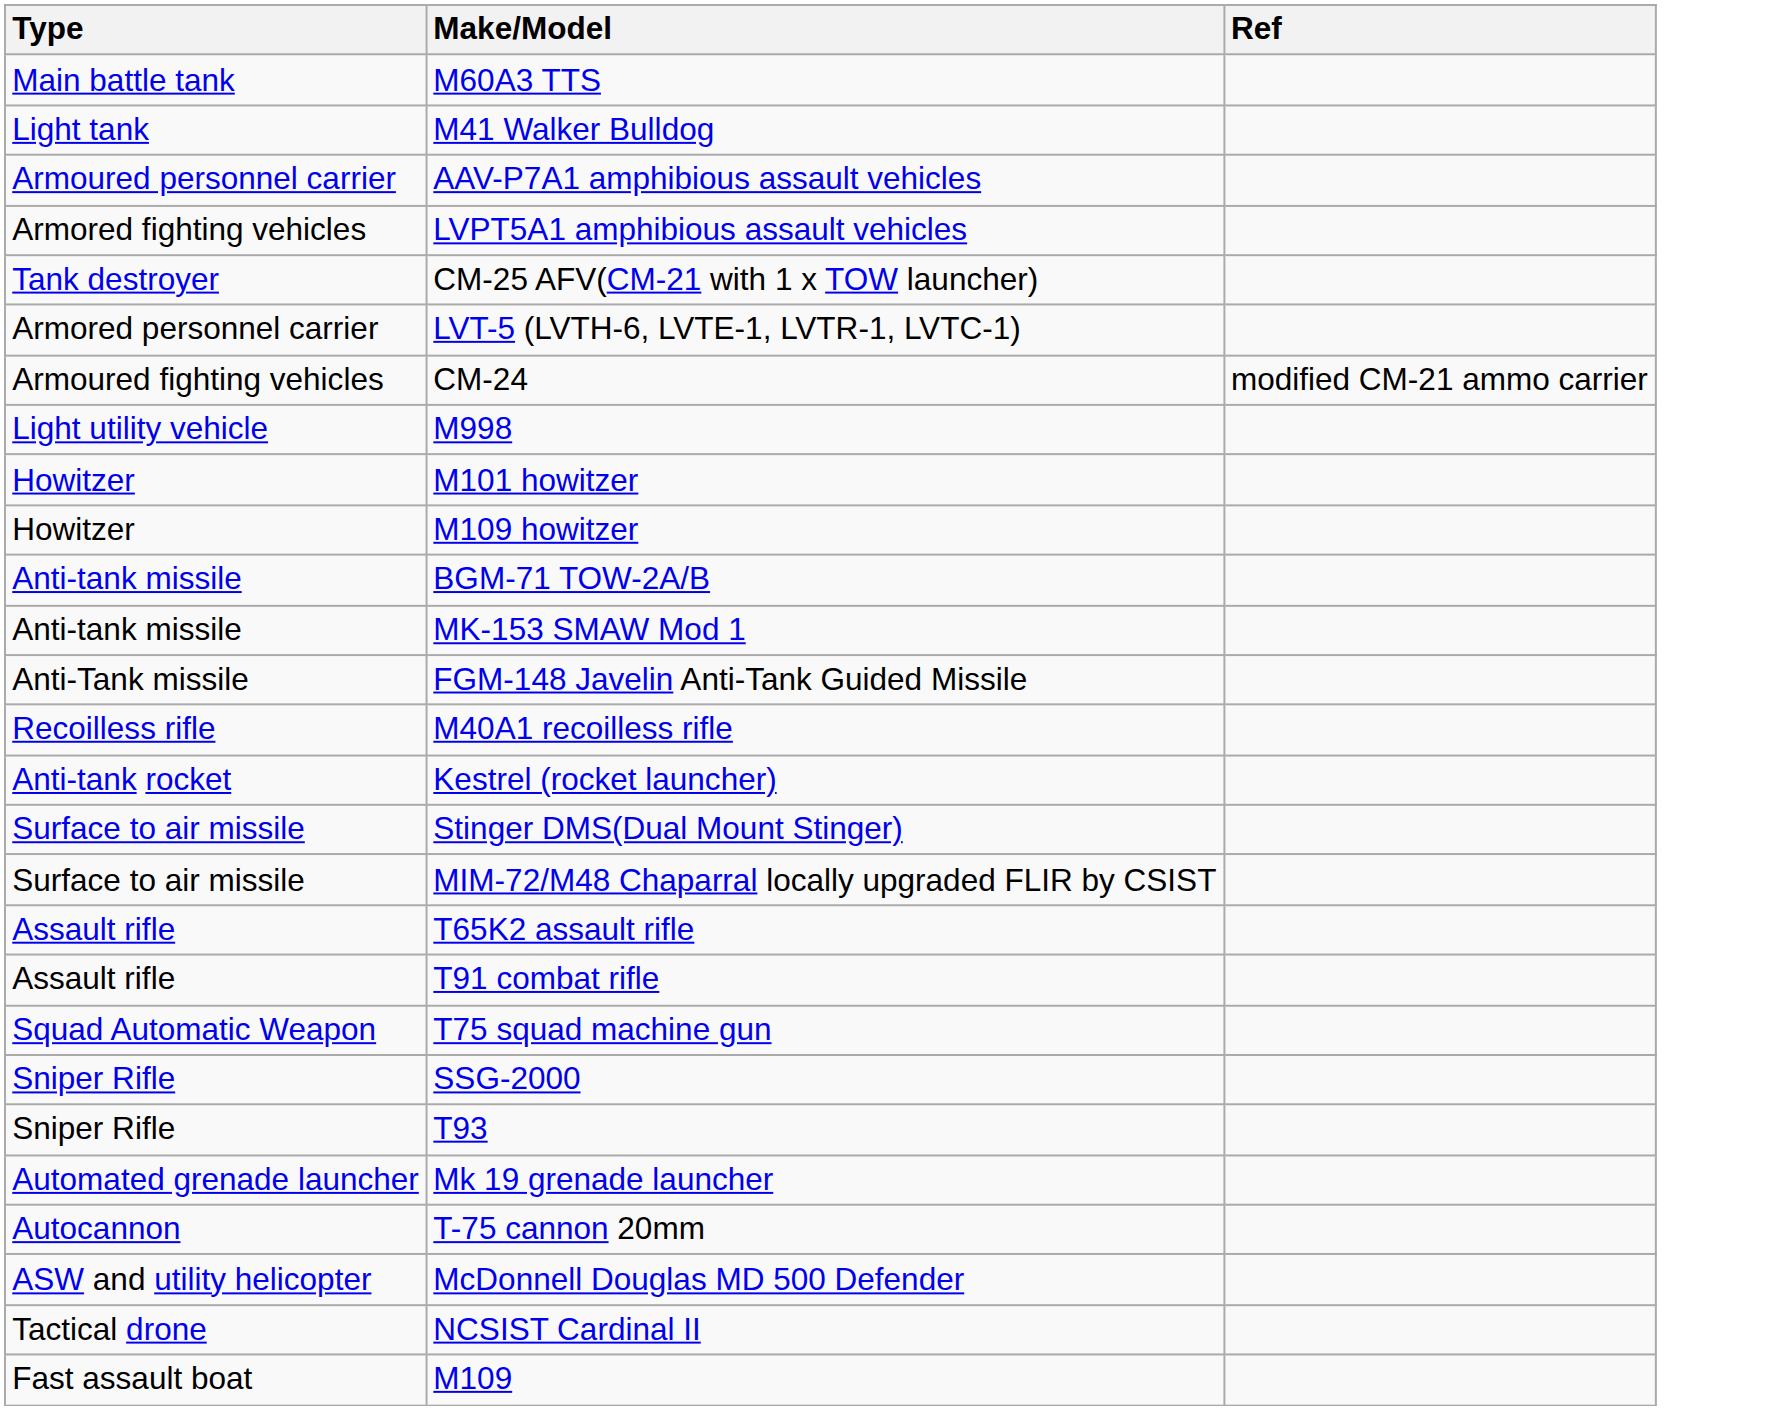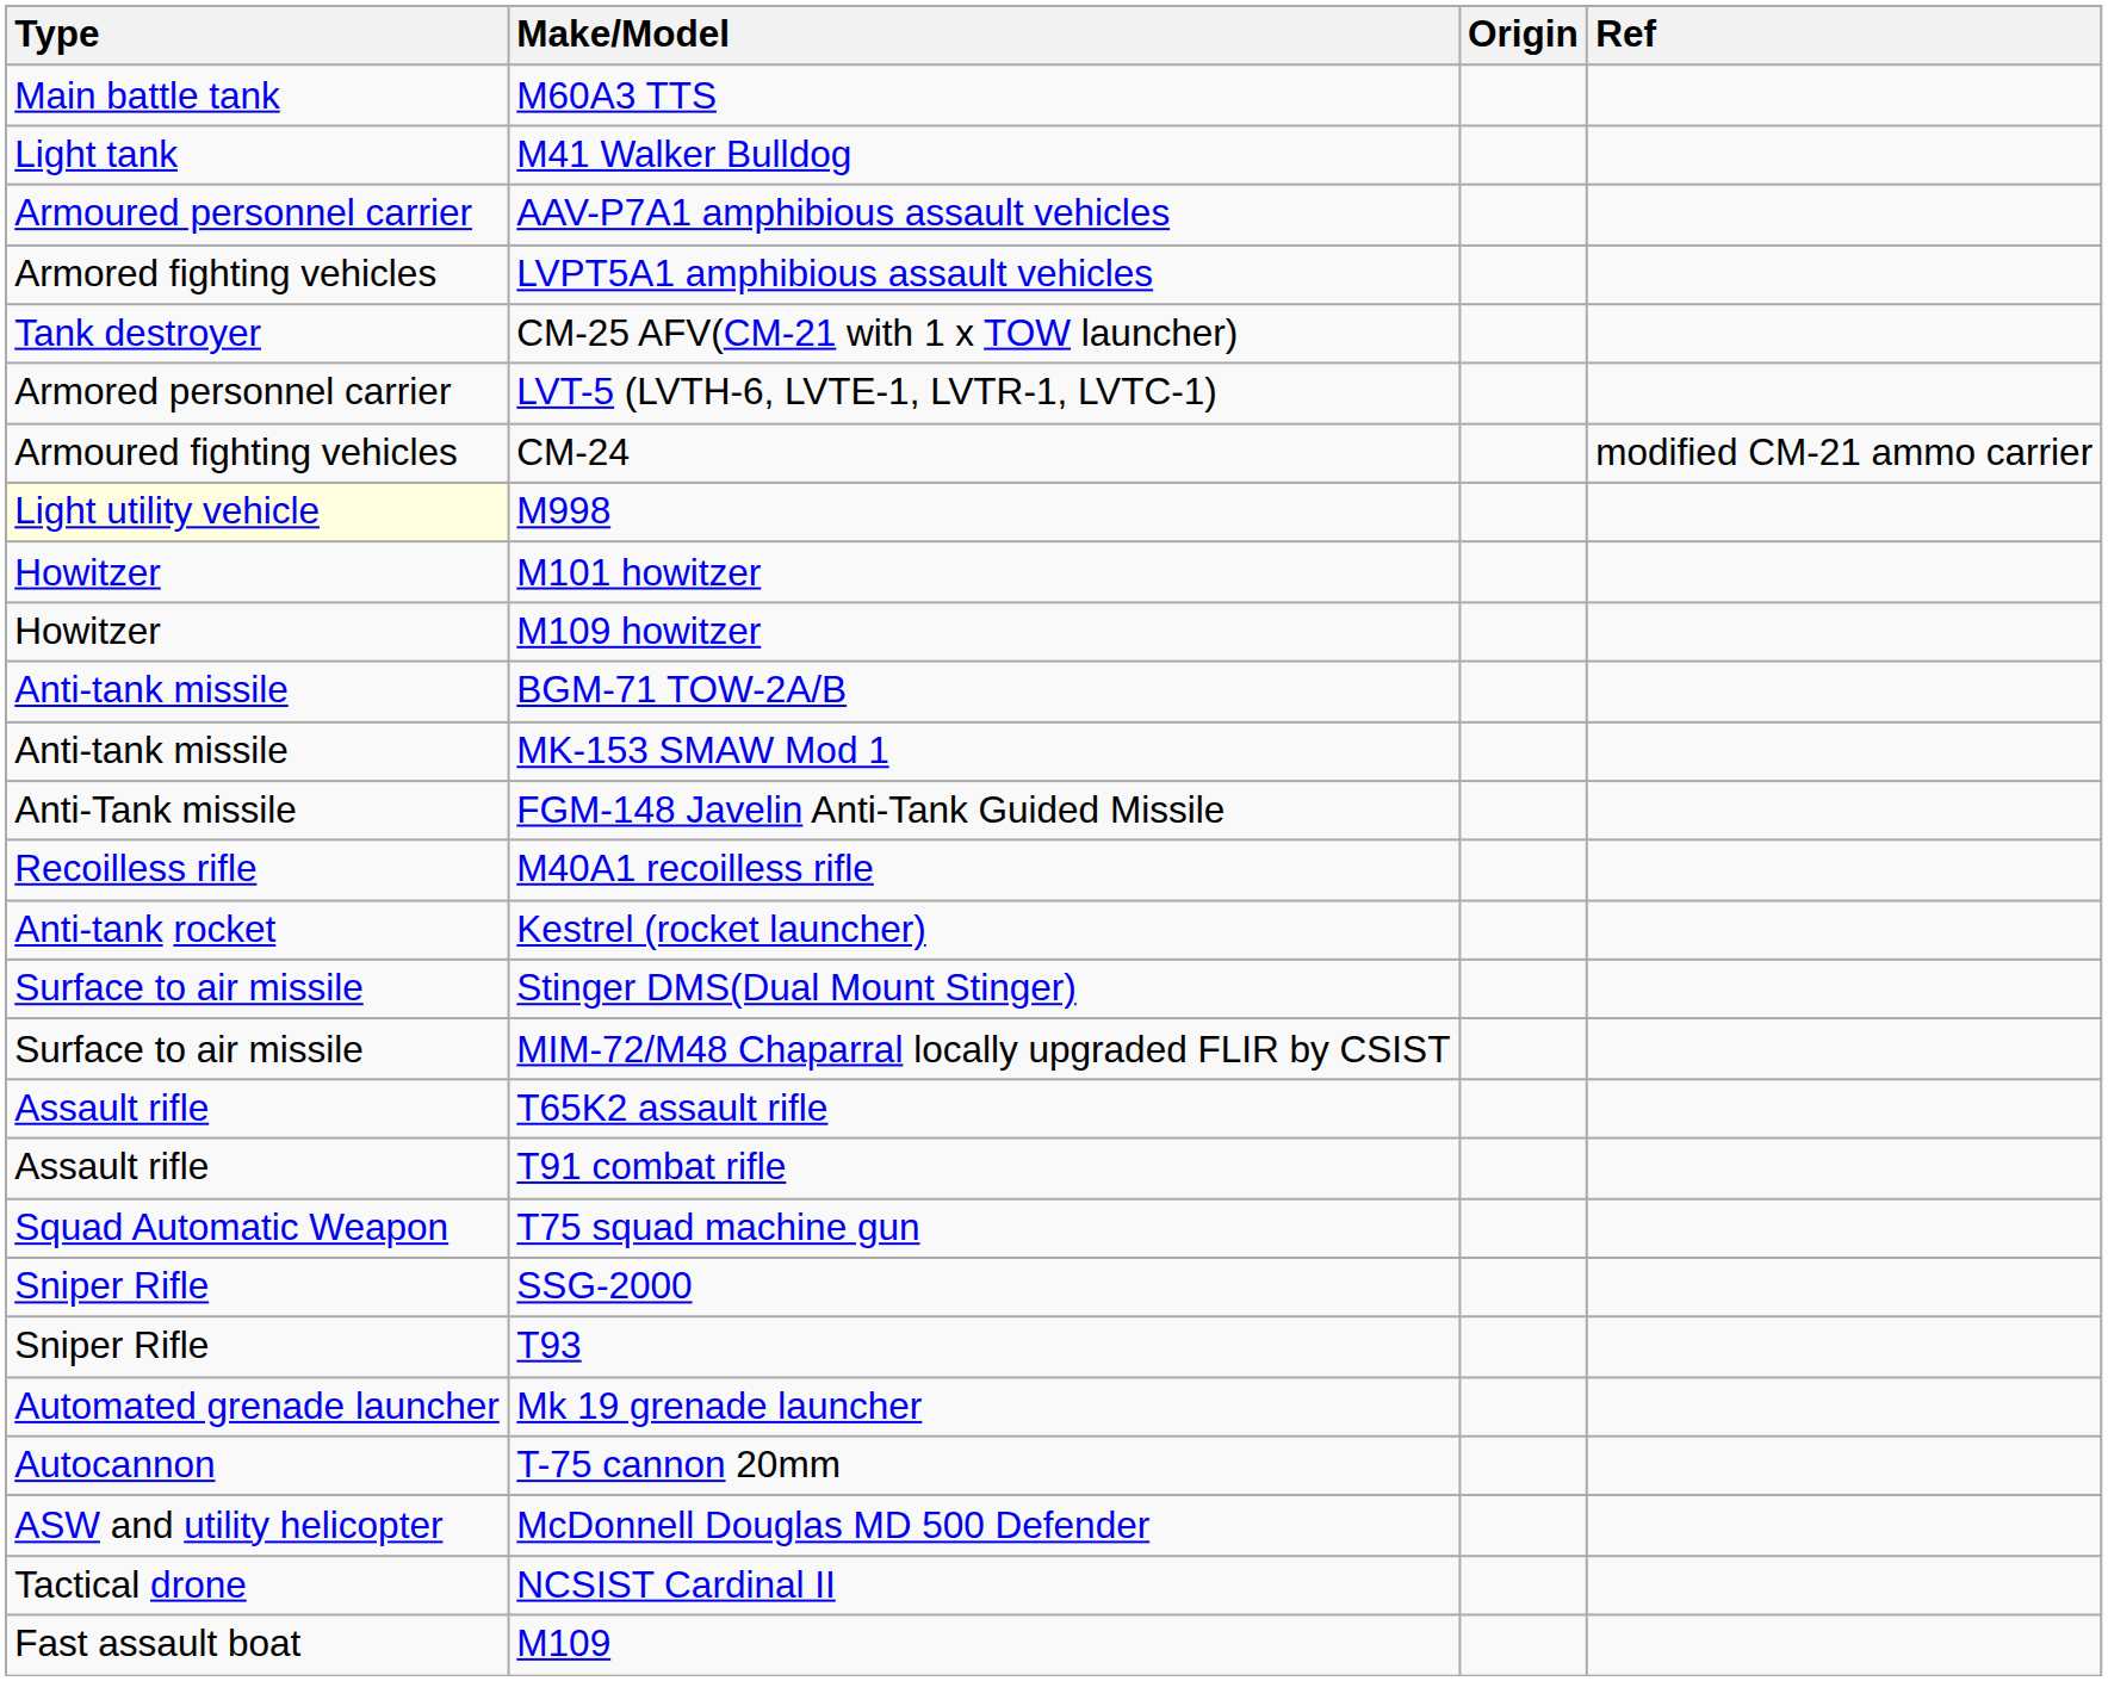+ column: Origin
M998 | Type: no background -> lightyellow background
